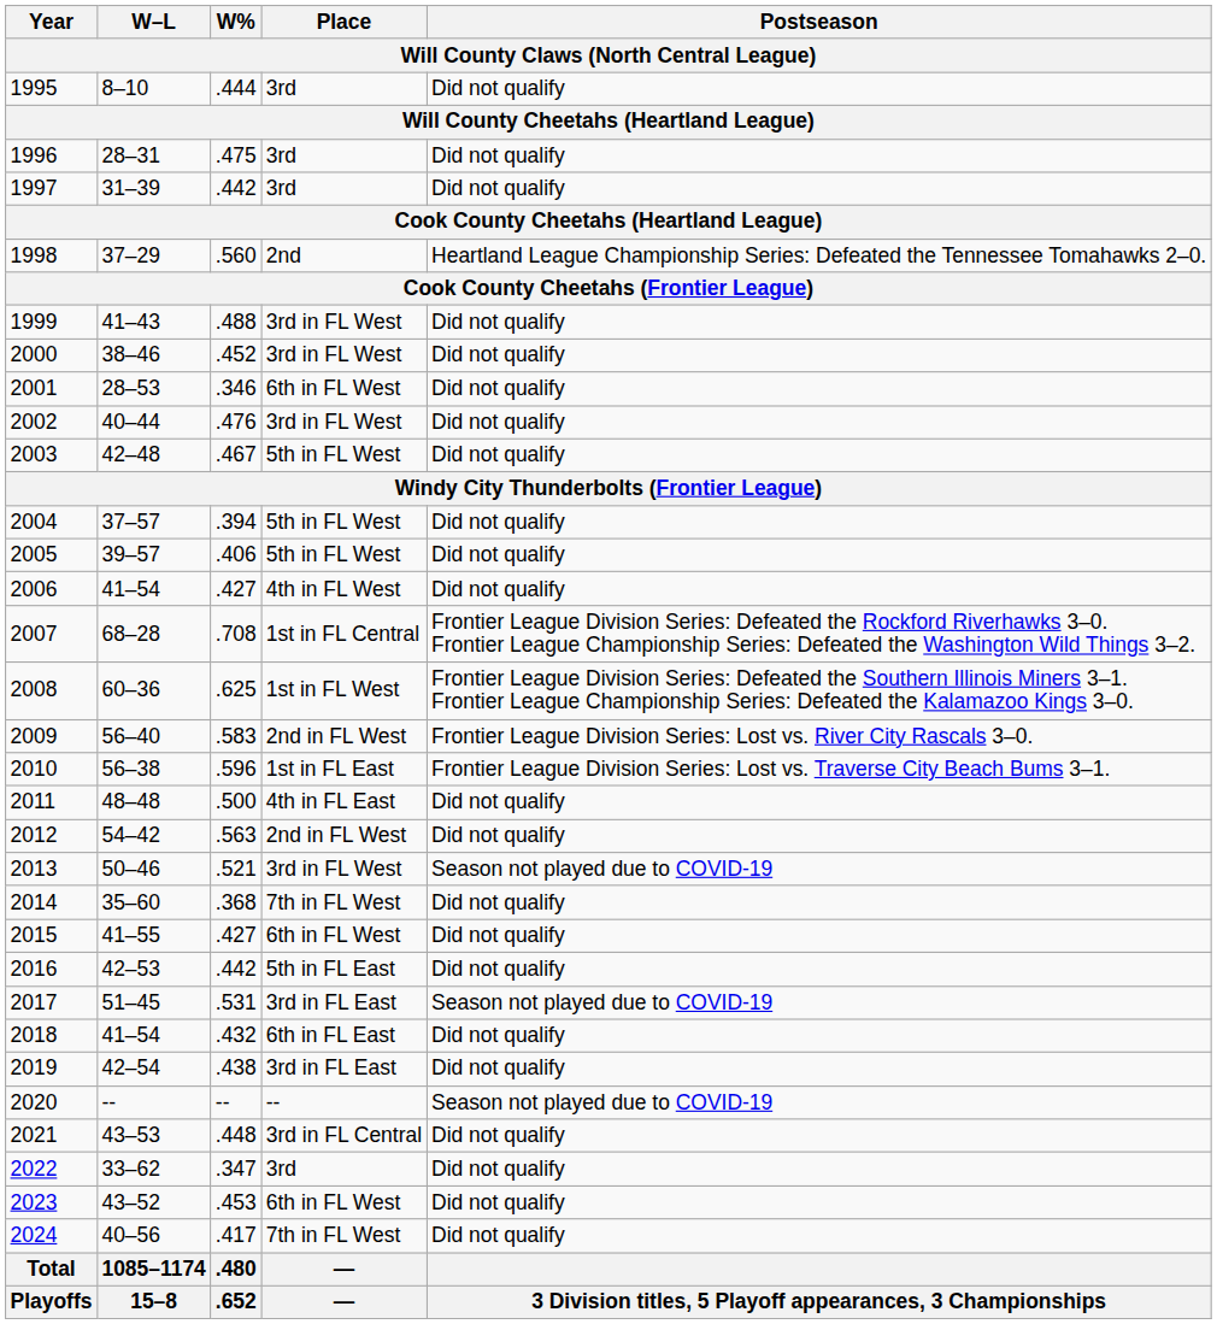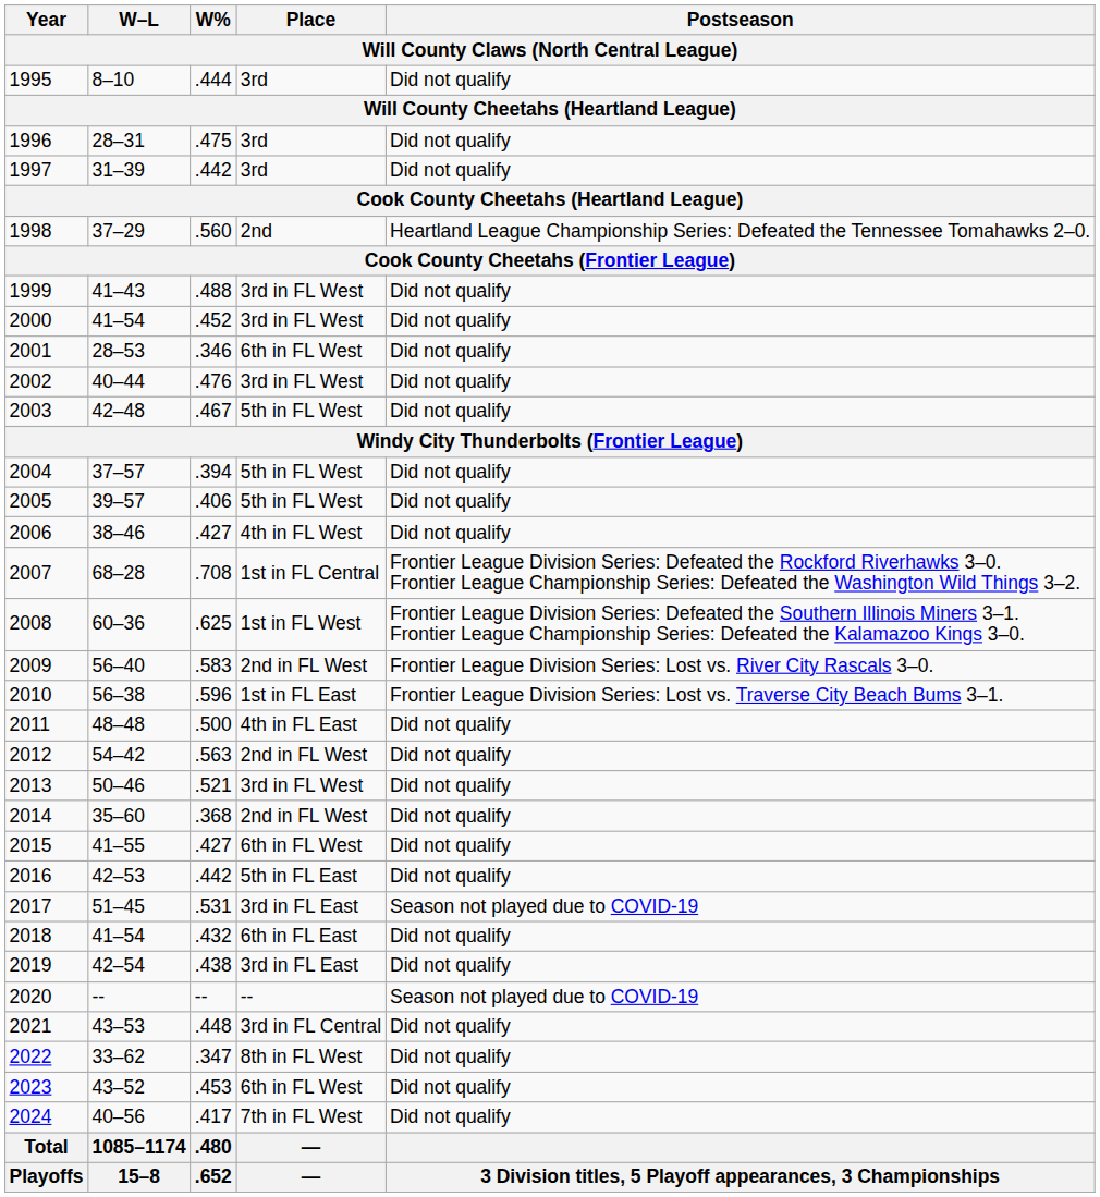2000 | W–L: 38–46 -> 41–54
2006 | W–L: 41–54 -> 38–46
2013 | Postseason: Season not played due to COVID-19 -> Did not qualify
2014 | Place: 7th in FL West -> 2nd in FL West
2022 | Place: 3rd -> 8th in FL West
